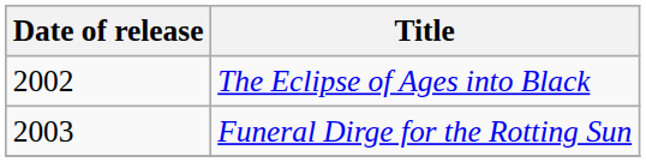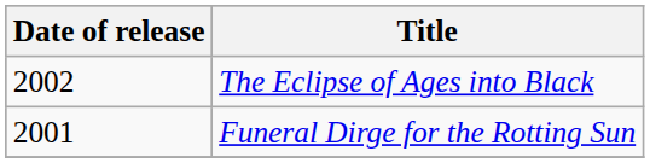Funeral Dirge for the Rotting Sun | Date of release: 2003 -> 2001
